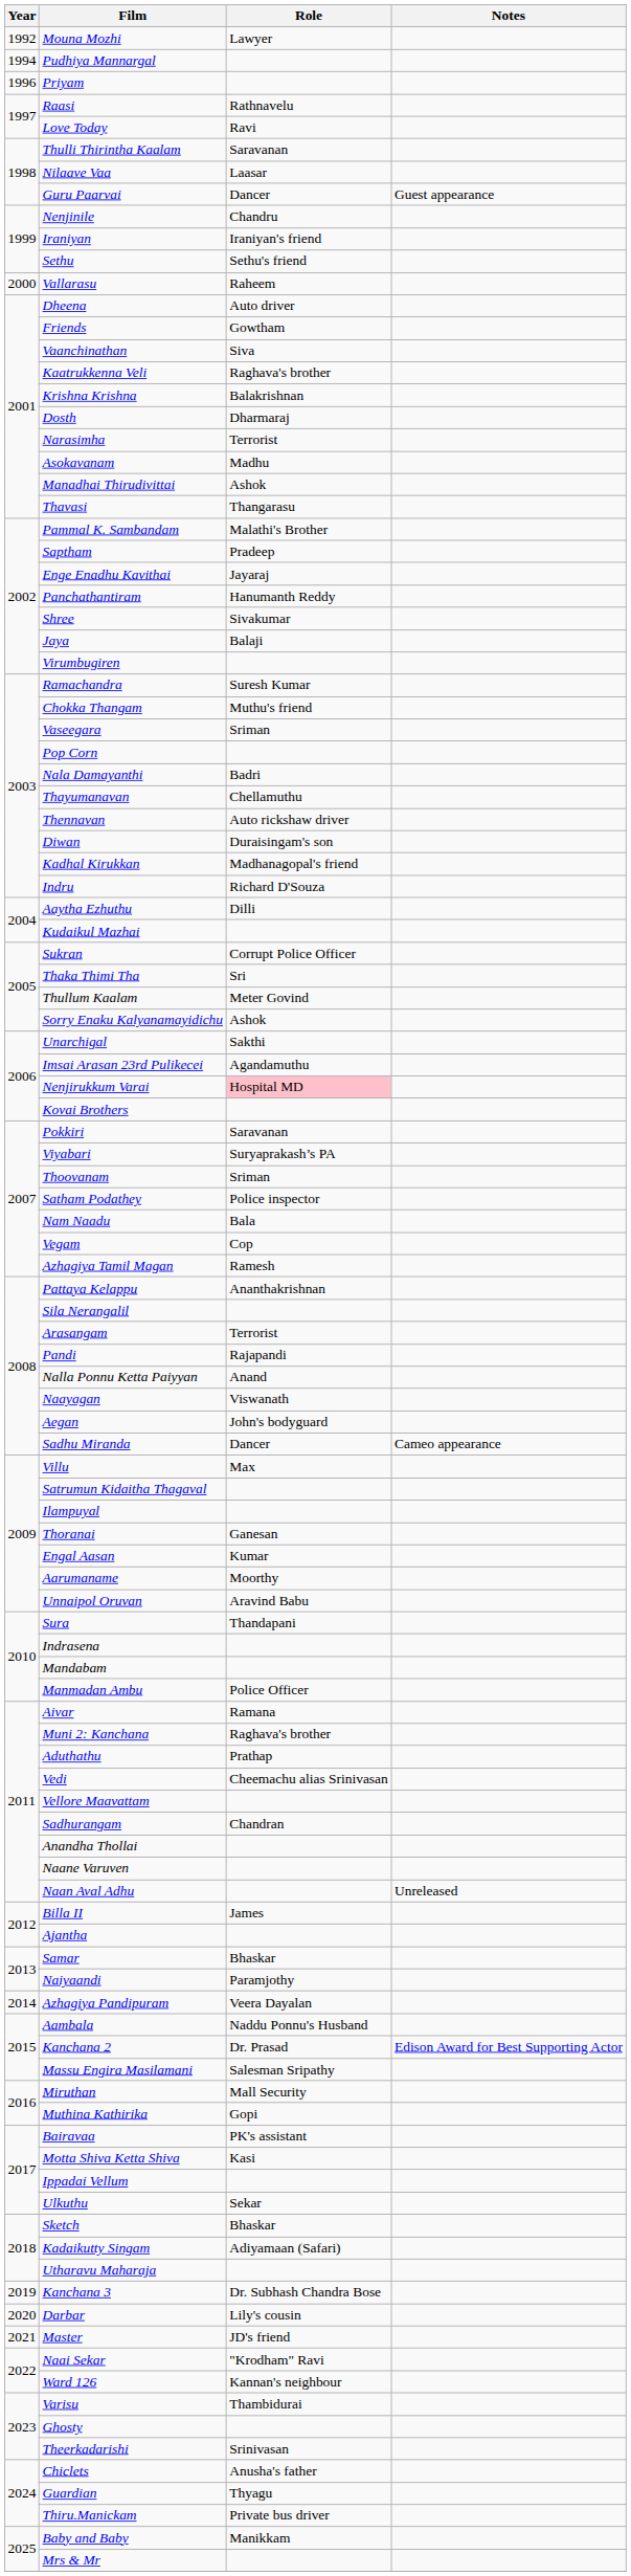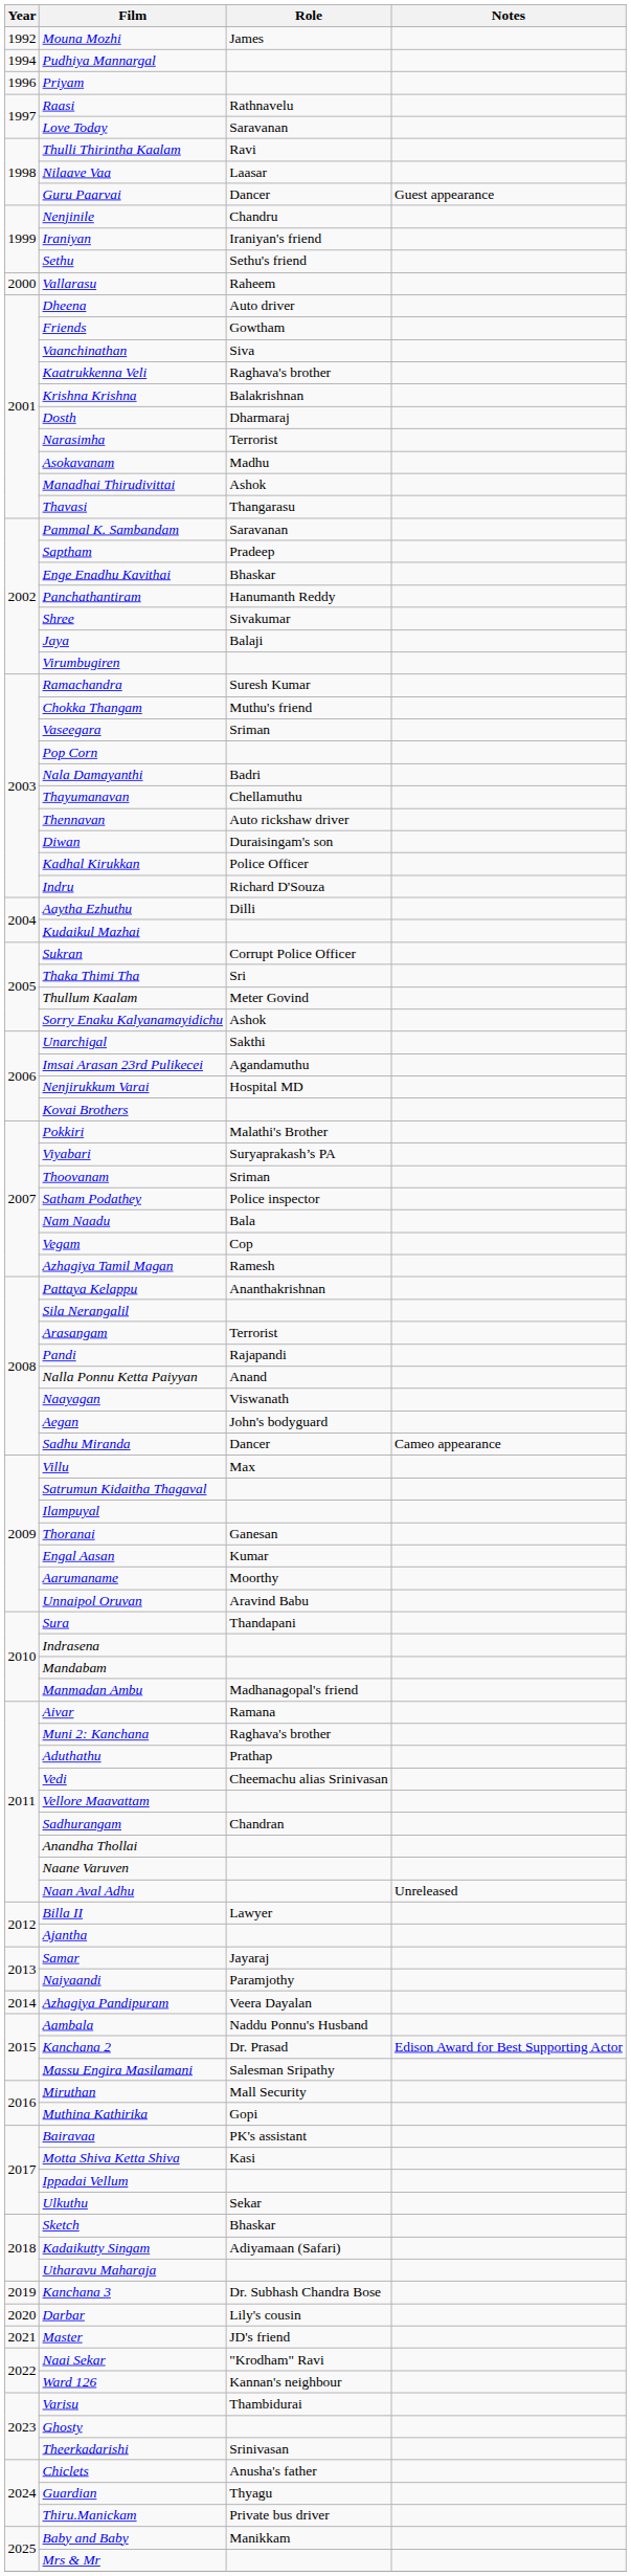Mouna Mozhi | Role: Lawyer -> James
Love Today | Role: Ravi -> Saravanan
Thulli Thirintha Kaalam | Role: Saravanan -> Ravi
Pammal K. Sambandam | Role: Malathi's Brother -> Saravanan
Enge Enadhu Kavithai | Role: Jayaraj -> Bhaskar
Kadhal Kirukkan | Role: Madhanagopal's friend -> Police Officer
Nenjirukkum Varai | Role: pink background -> no background
Pokkiri | Role: Saravanan -> Malathi's Brother
Manmadan Ambu | Role: Police Officer -> Madhanagopal's friend
Billa II | Role: James -> Lawyer
Samar | Role: Bhaskar -> Jayaraj
